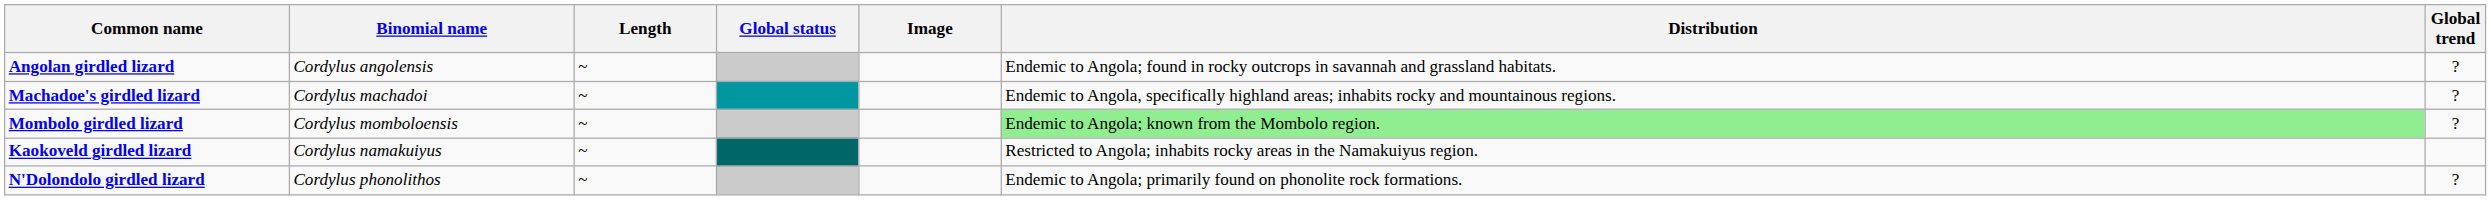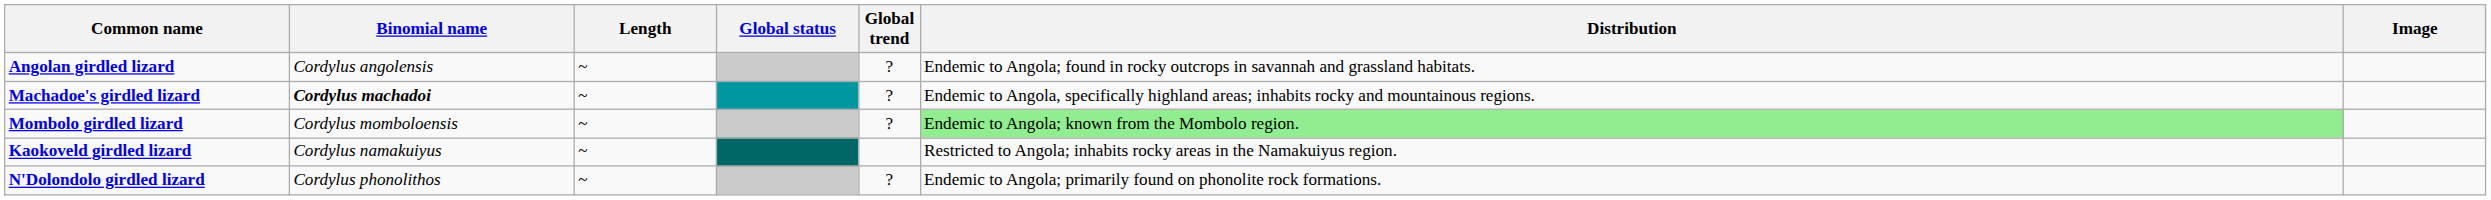columns swapped: Global trend <-> Image
Machadoe's girdled lizard | Binomial name: normal -> bold
